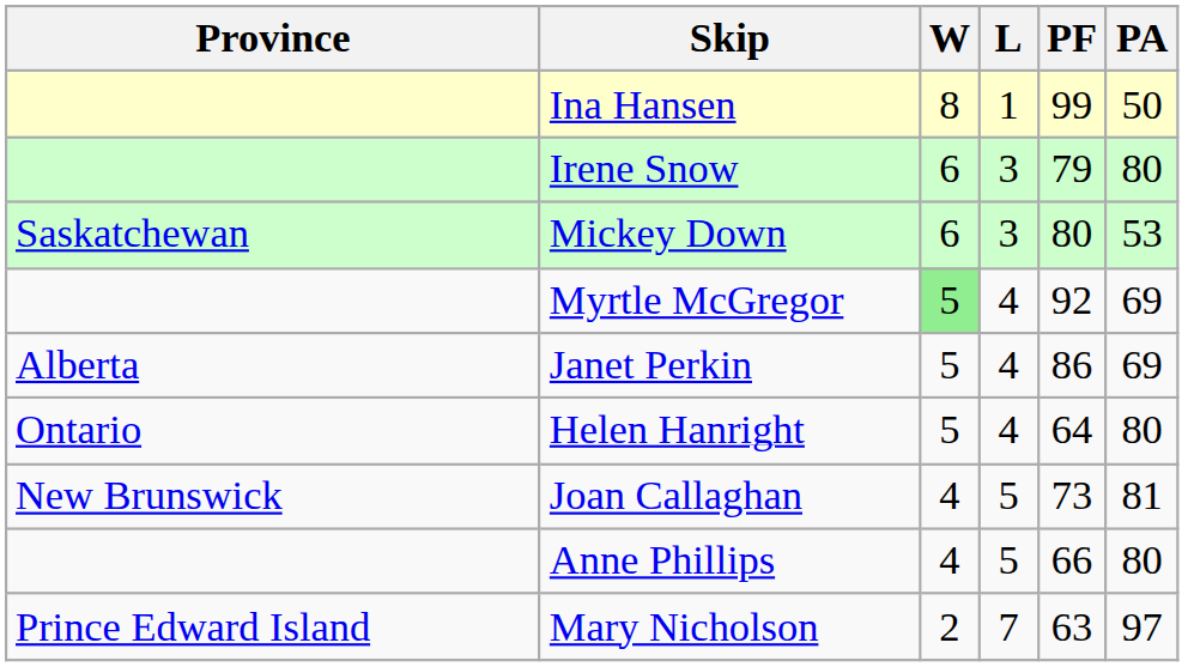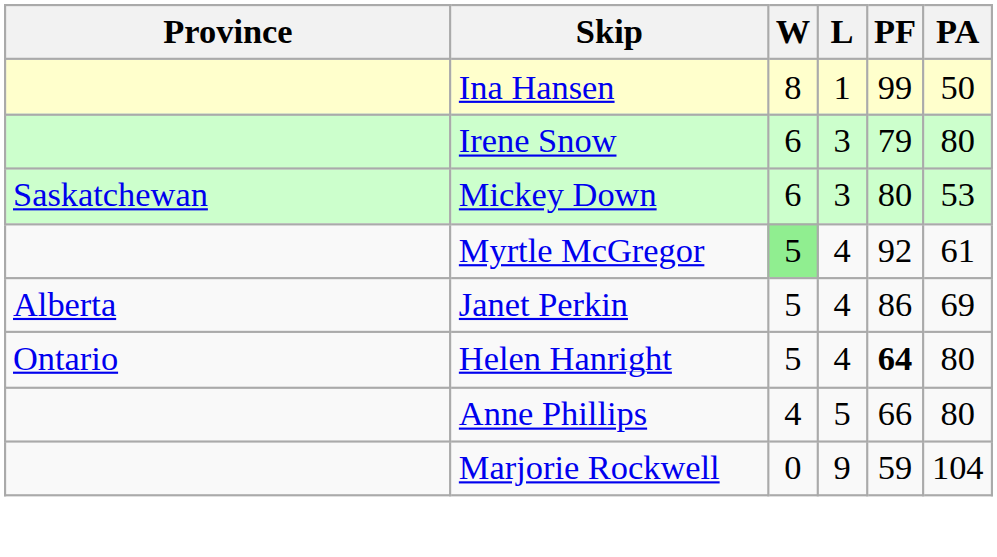Myrtle McGregor | PA: 69 -> 61
Helen Hanright | PF: normal -> bold
- row: New Brunswick | Joan Callaghan | 4 | 5 | 73 | 81
- row: Prince Edward Island | Mary Nicholson | 2 | 7 | 63 | 97
+ row: Marjorie Rockwell | 0 | 9 | 59 | 104
